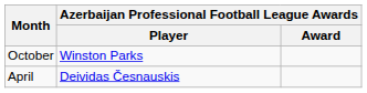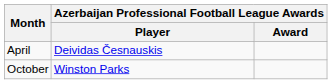rows swapped: October <-> April
